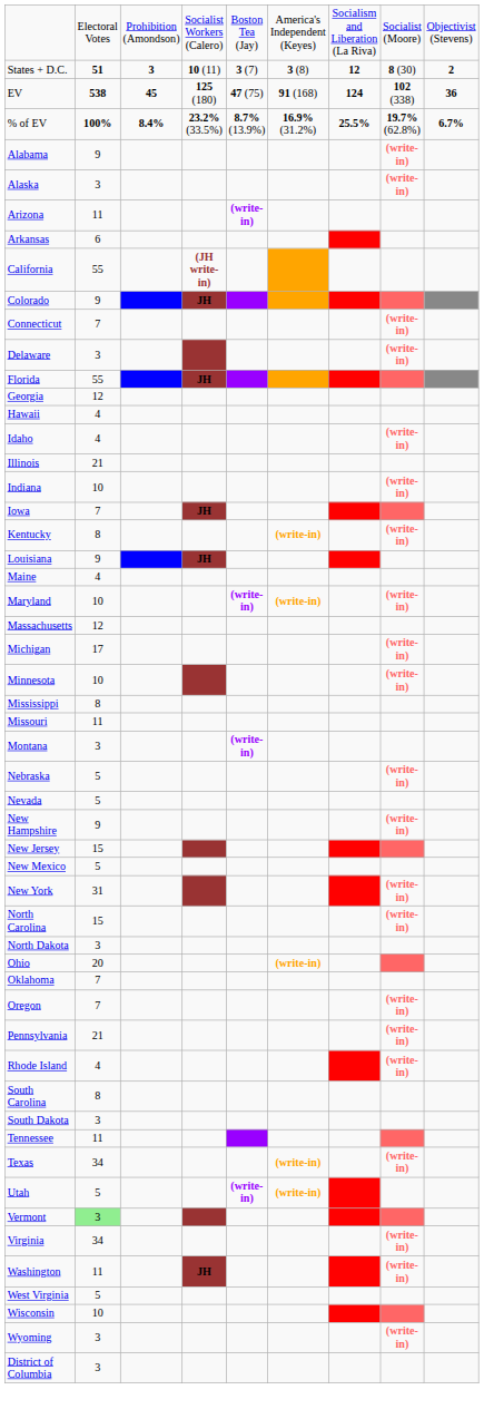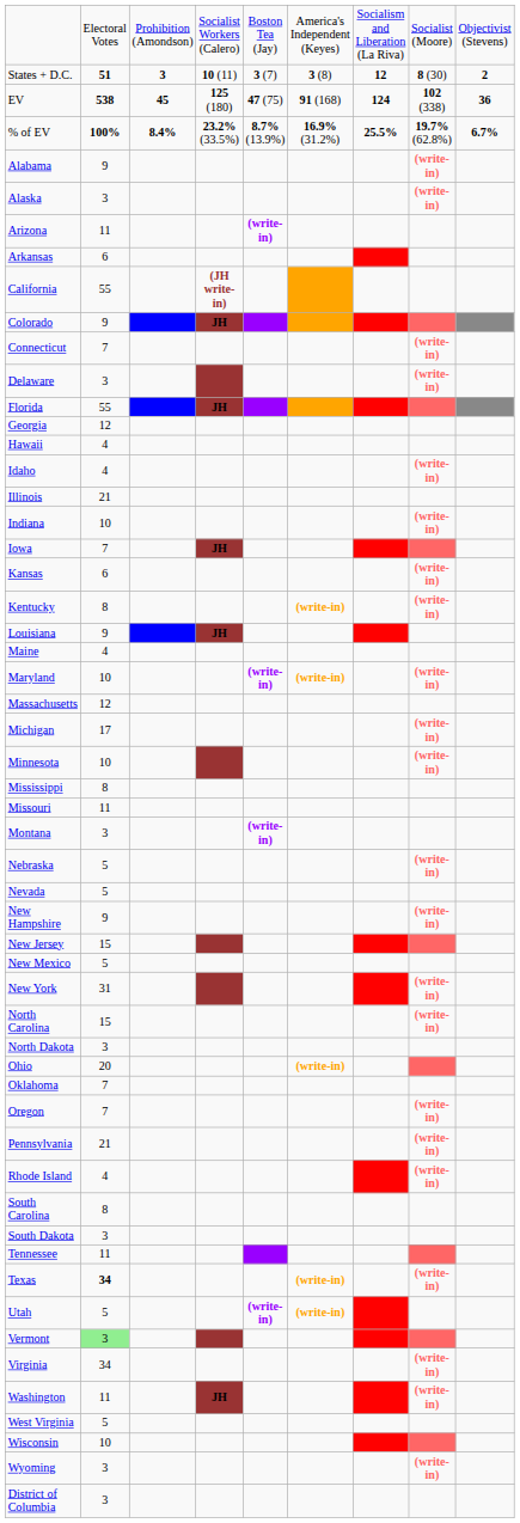+ row: Kansas | 6 | (write-in)
Texas | column 2: normal -> bold
